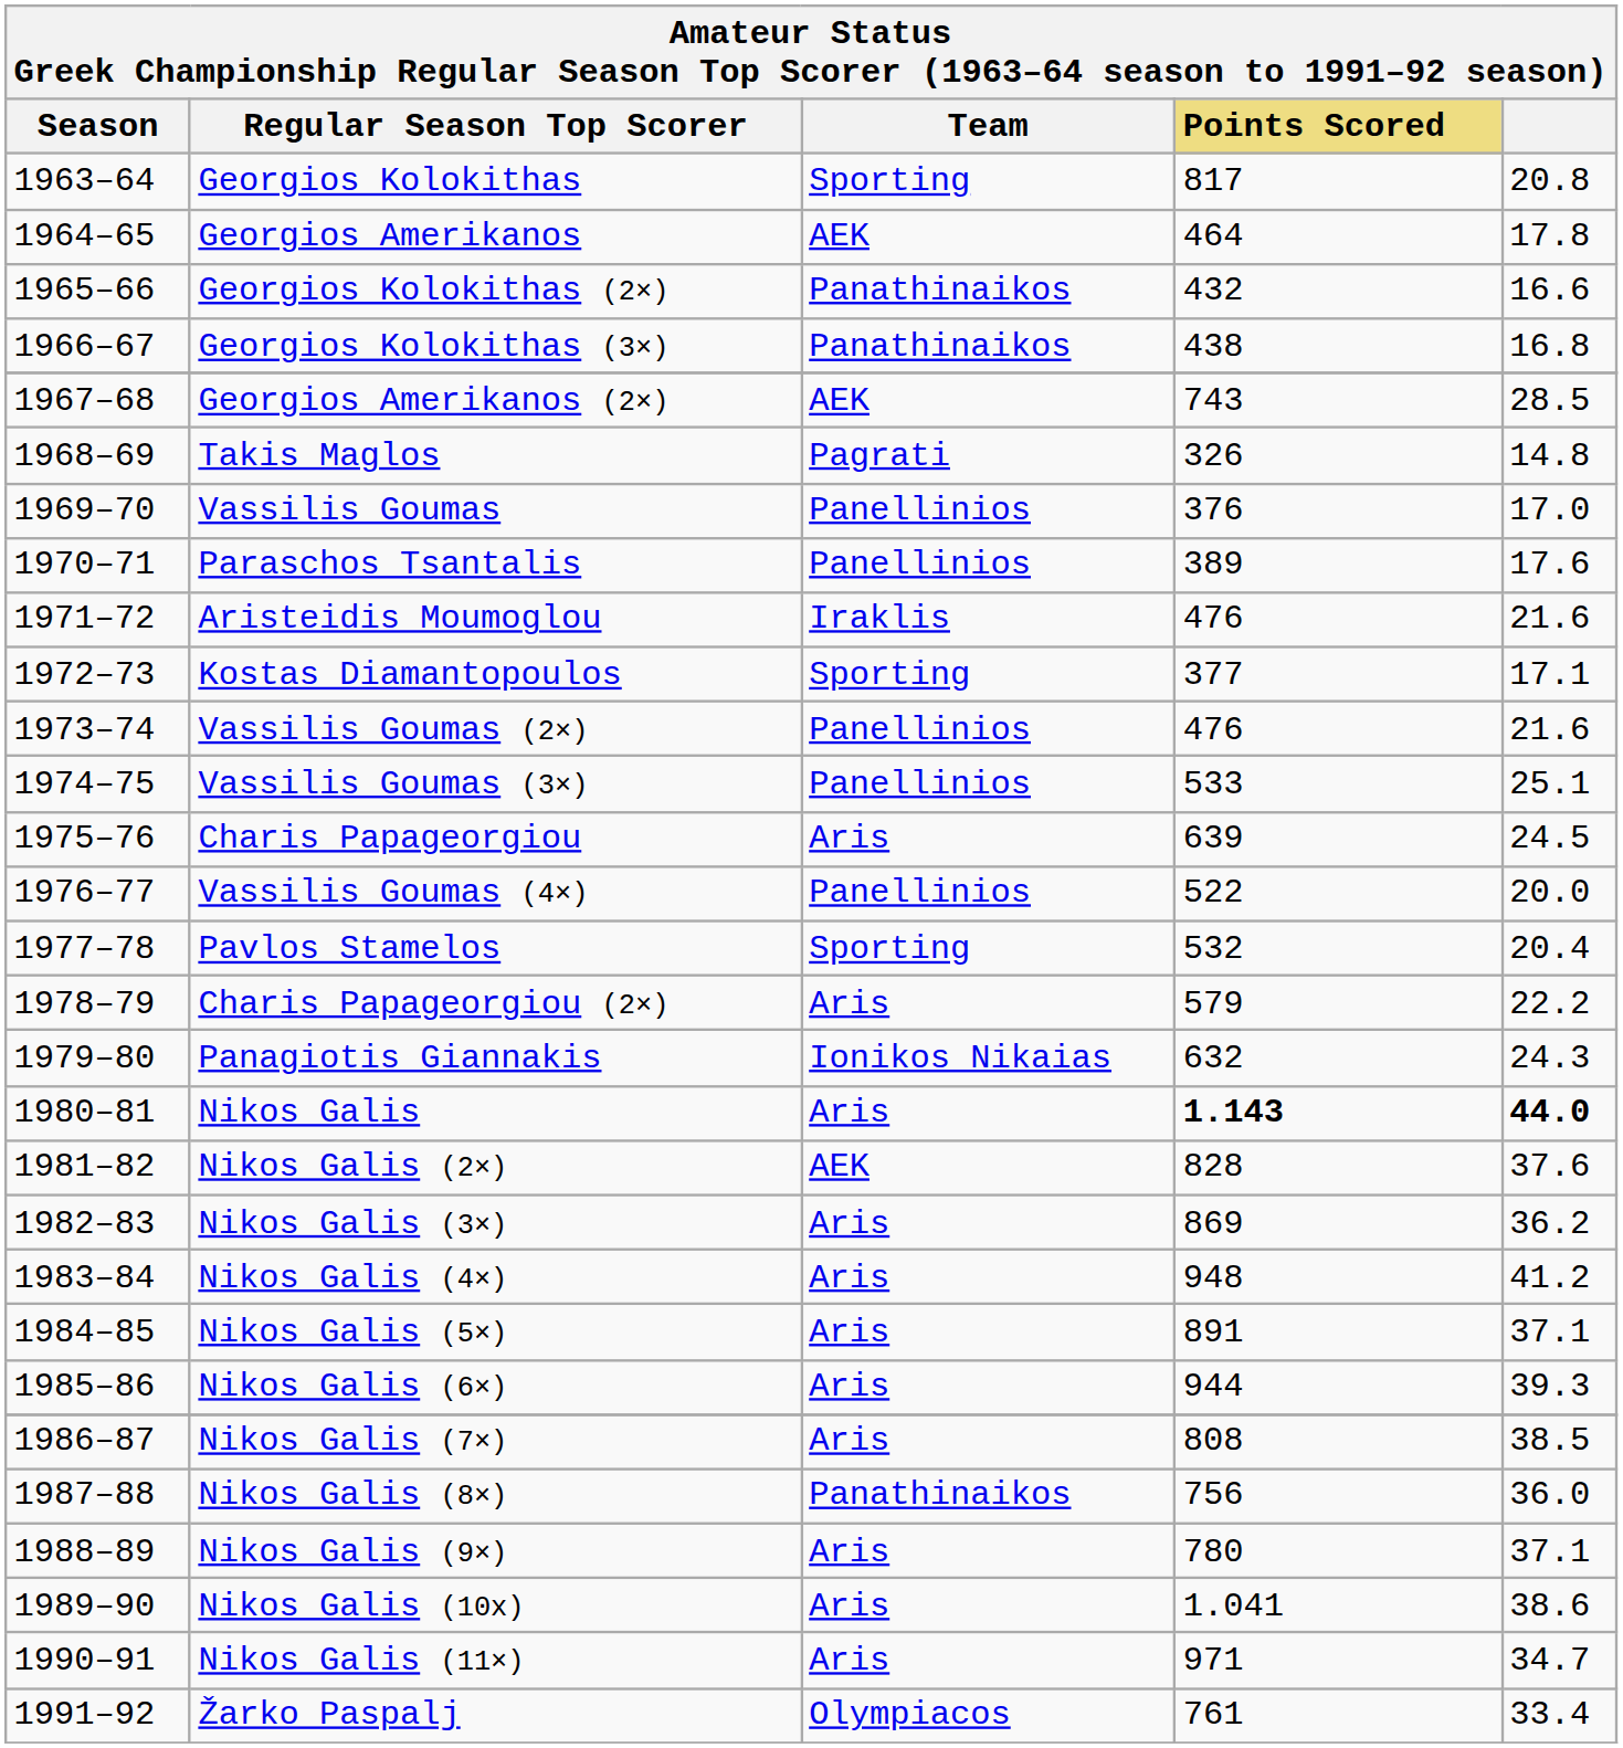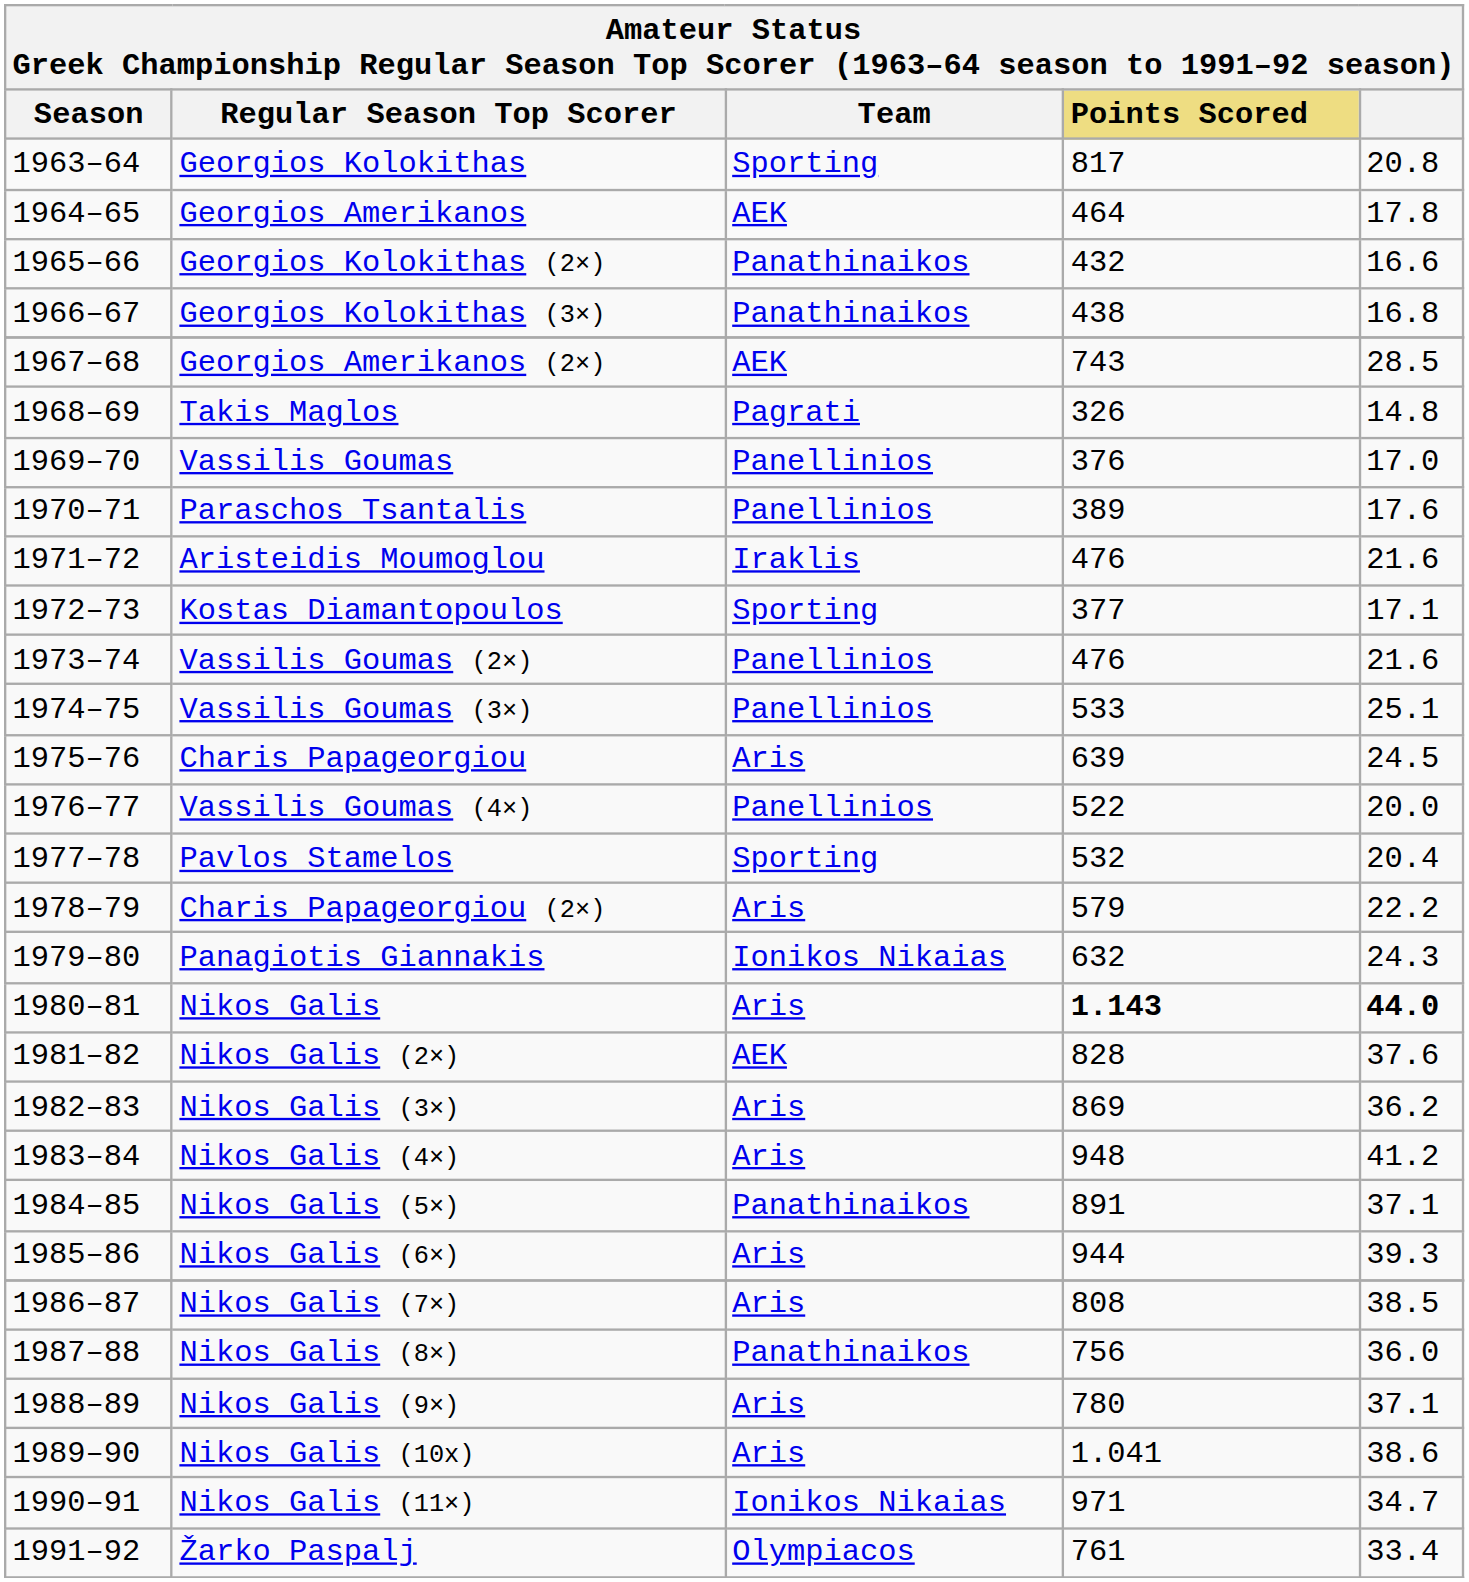Nikos Galis (5×) | Team: Aris -> Panathinaikos
Nikos Galis (11×) | Team: Aris -> Ionikos Nikaias
